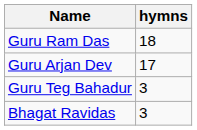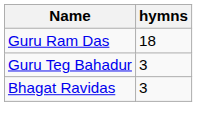- row: Guru Arjan Dev | 17
